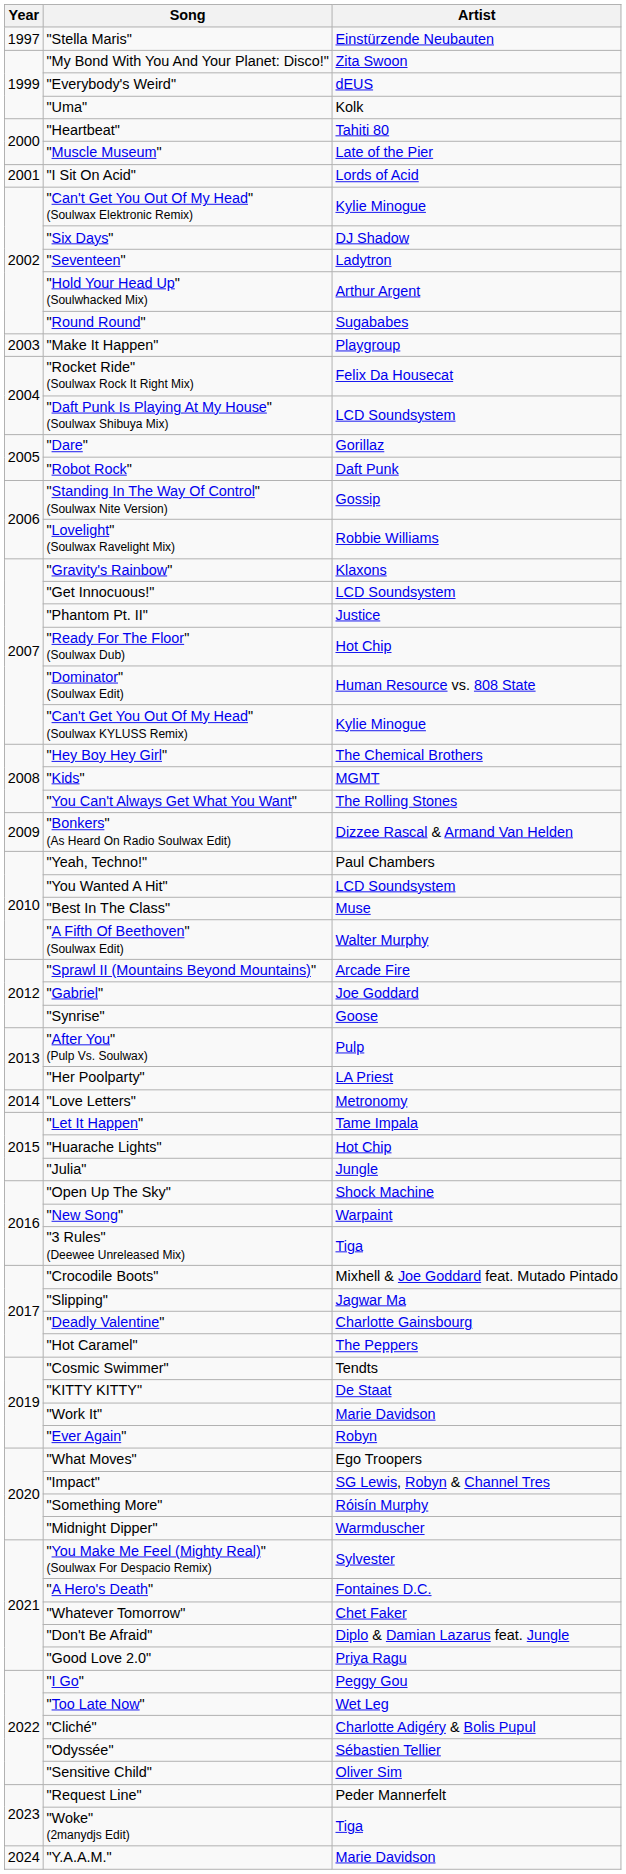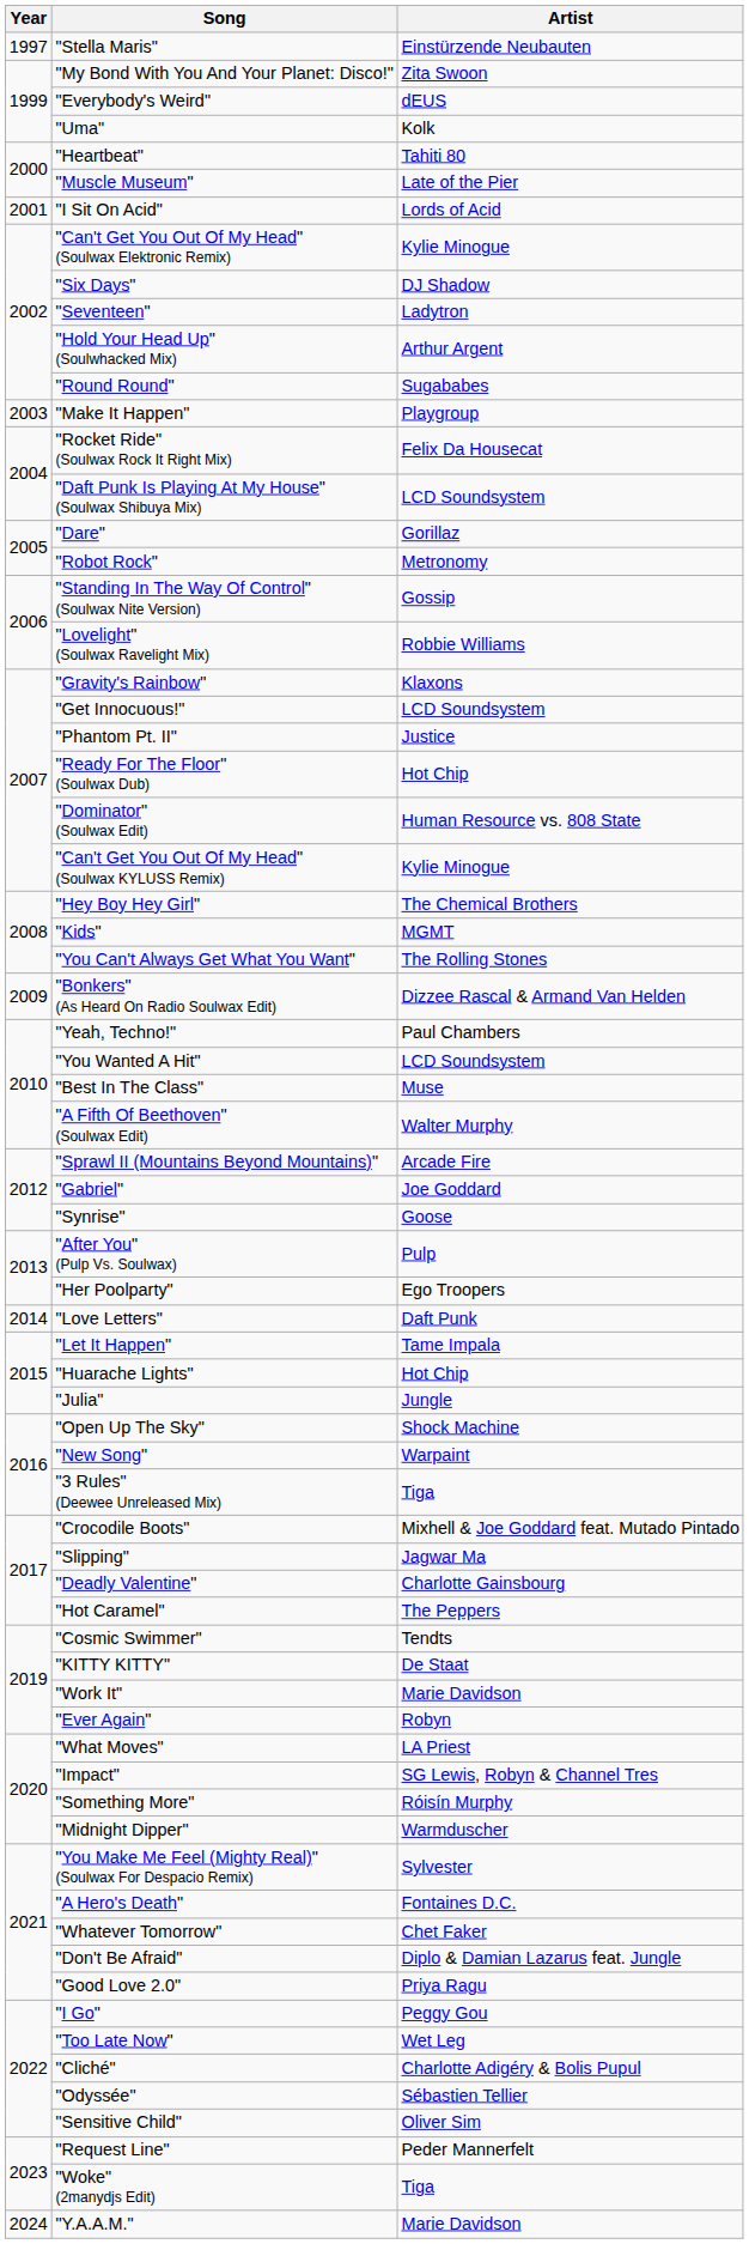"Robot Rock" | Artist: Daft Punk -> Metronomy
"Her Poolparty" | Artist: LA Priest -> Ego Troopers
"Love Letters" | Artist: Metronomy -> Daft Punk
"What Moves" | Artist: Ego Troopers -> LA Priest
